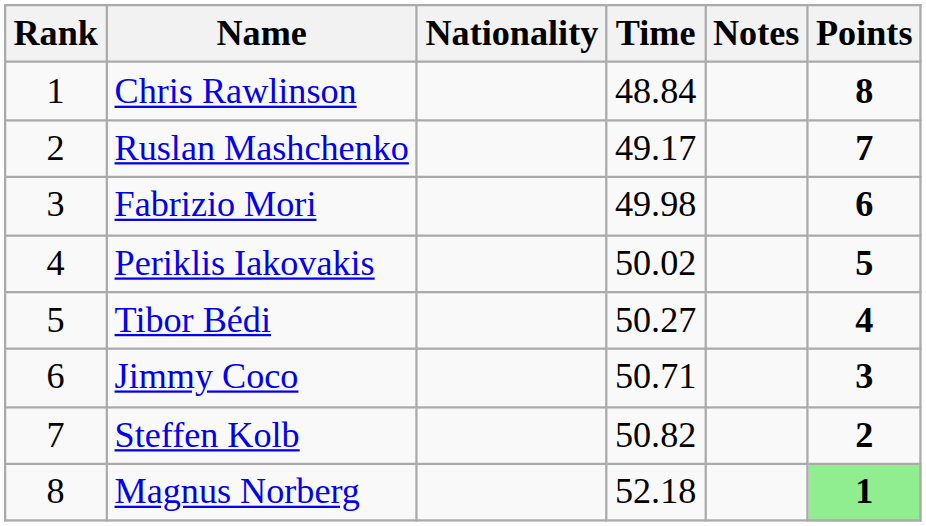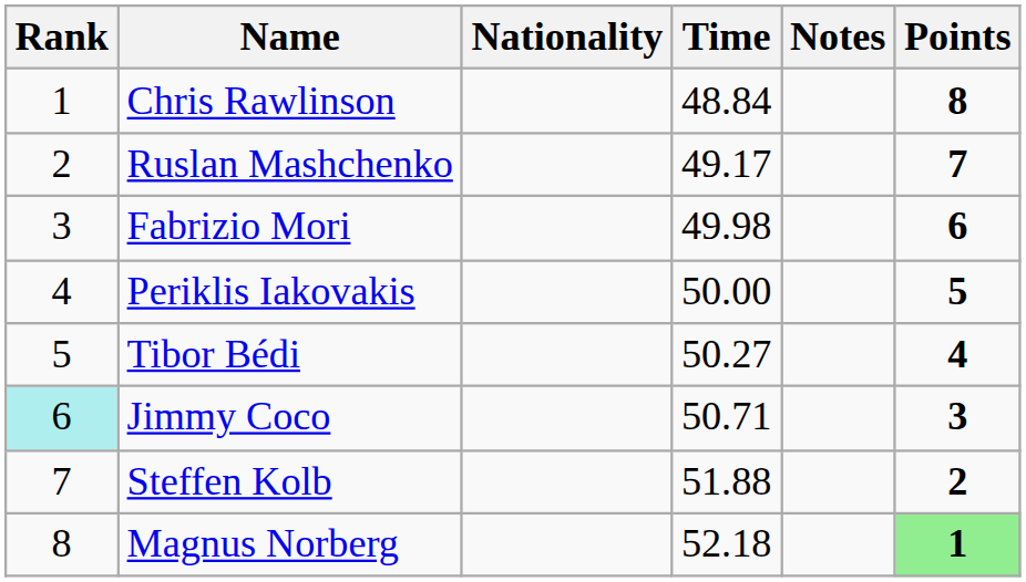Periklis Iakovakis | Time: 50.02 -> 50.00
Jimmy Coco | Rank: no background -> paleturquoise background
Steffen Kolb | Time: 50.82 -> 51.88
